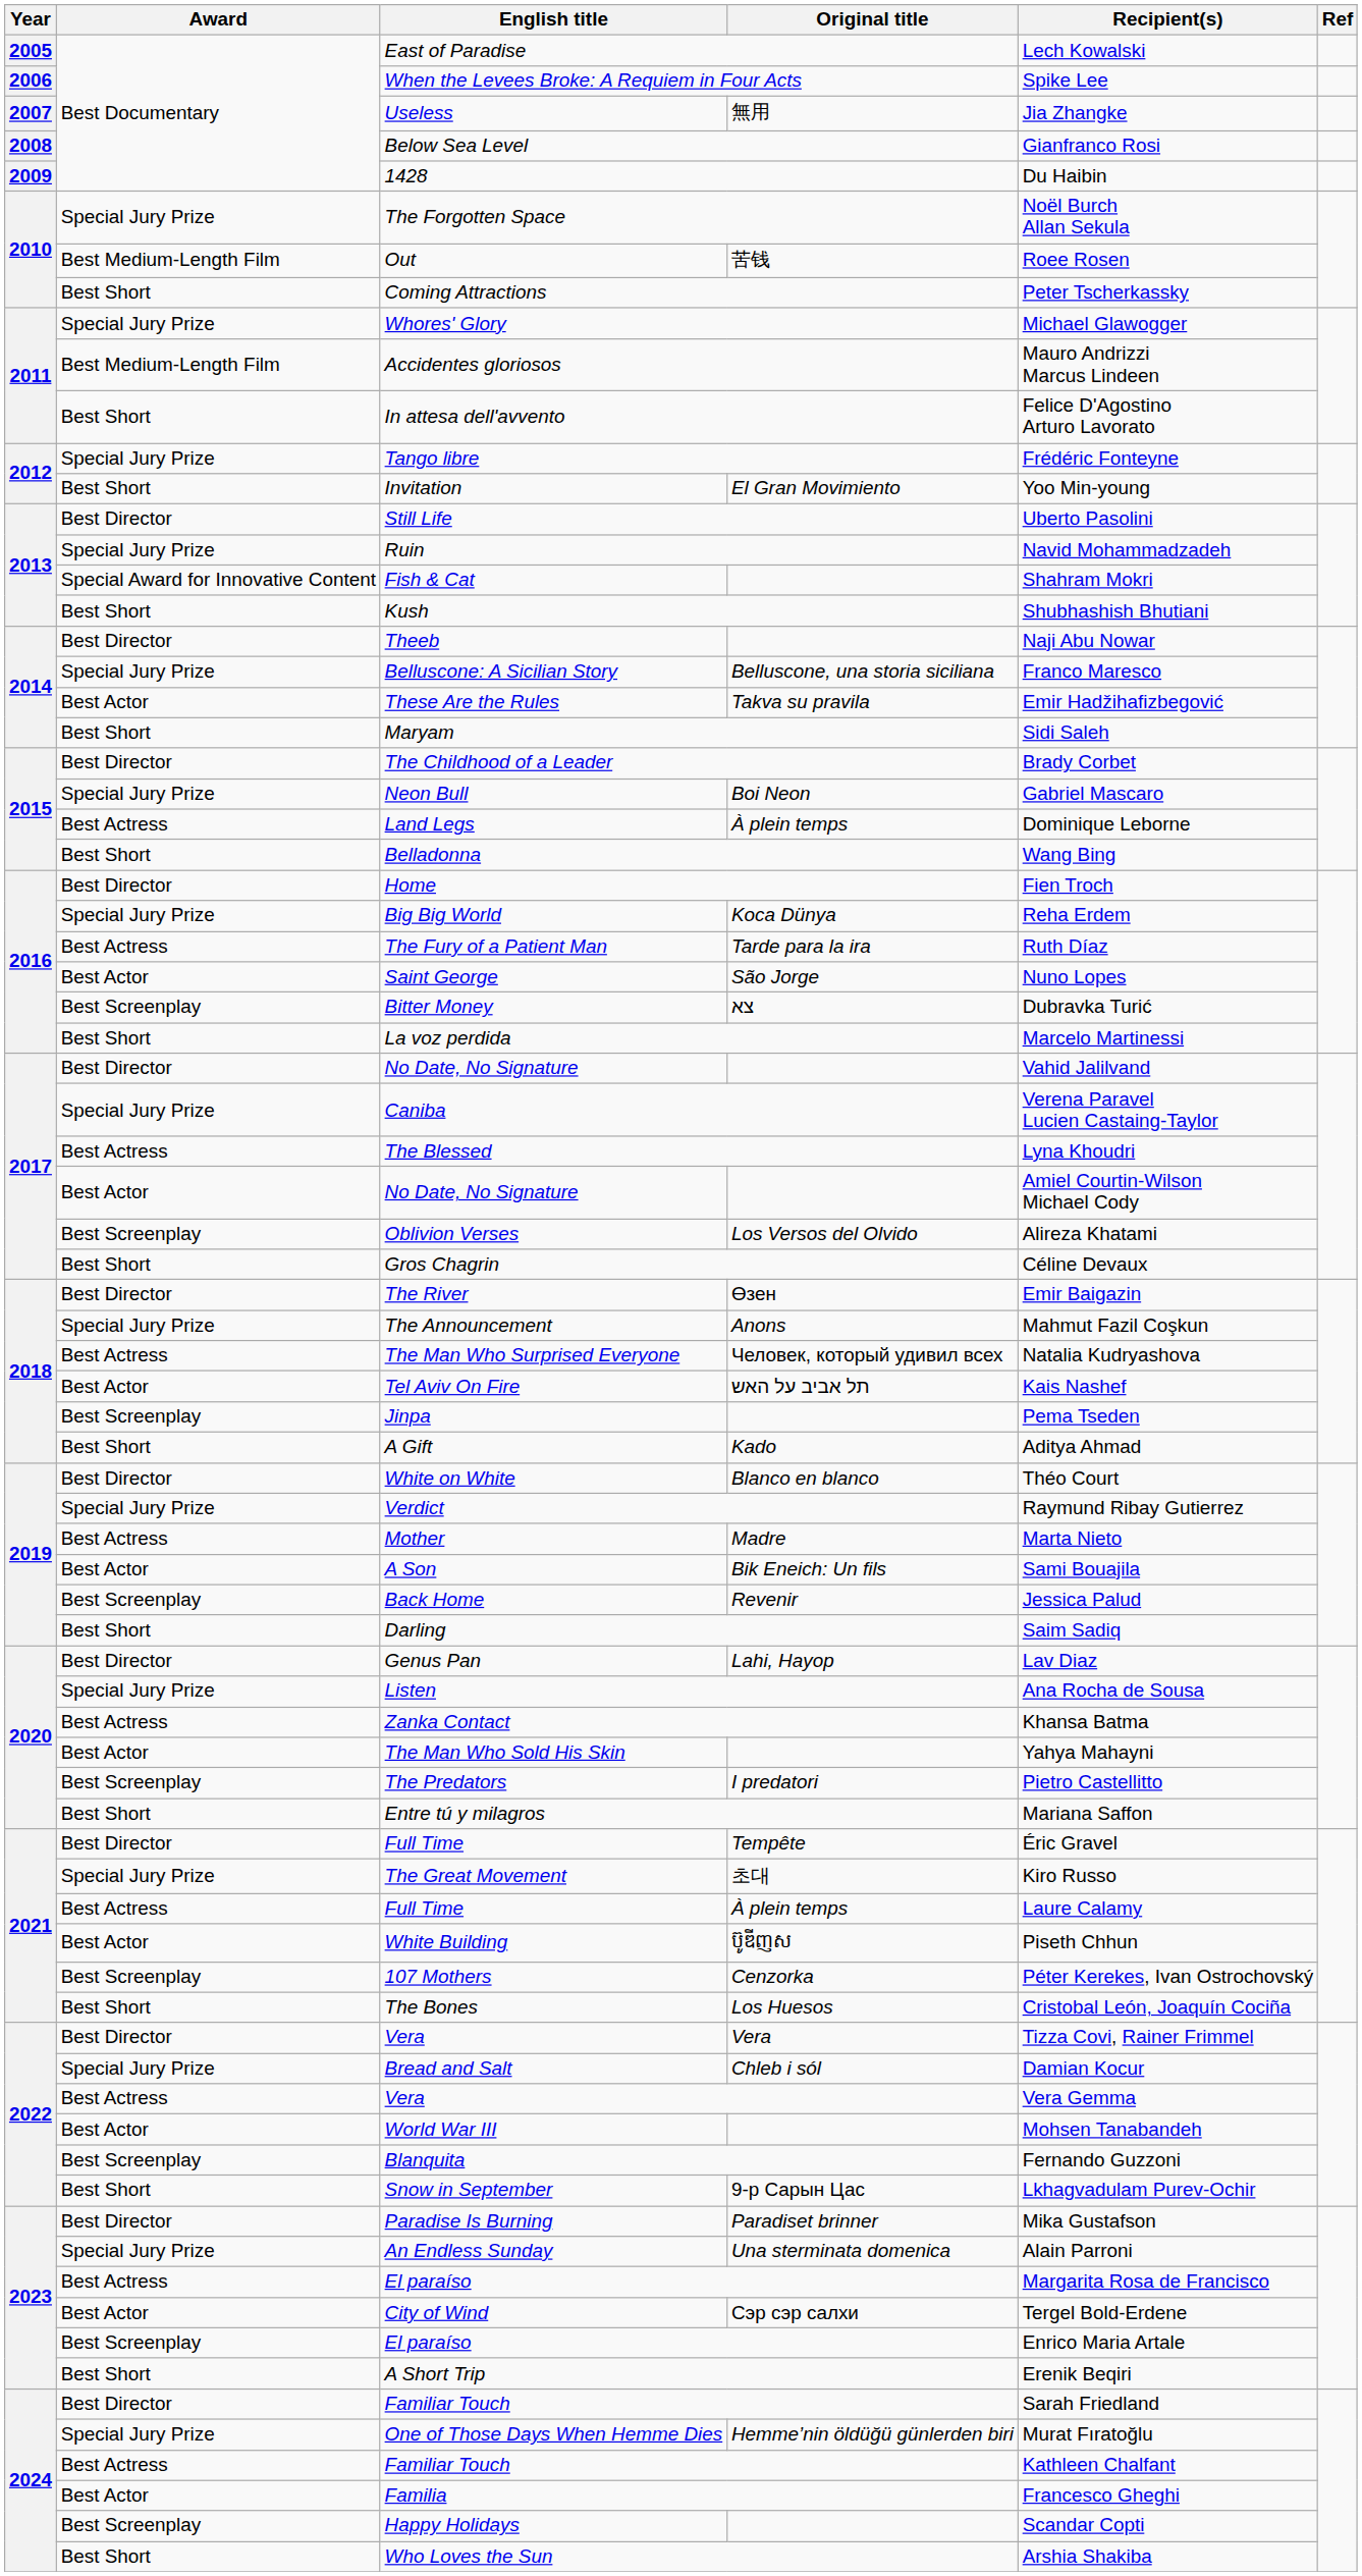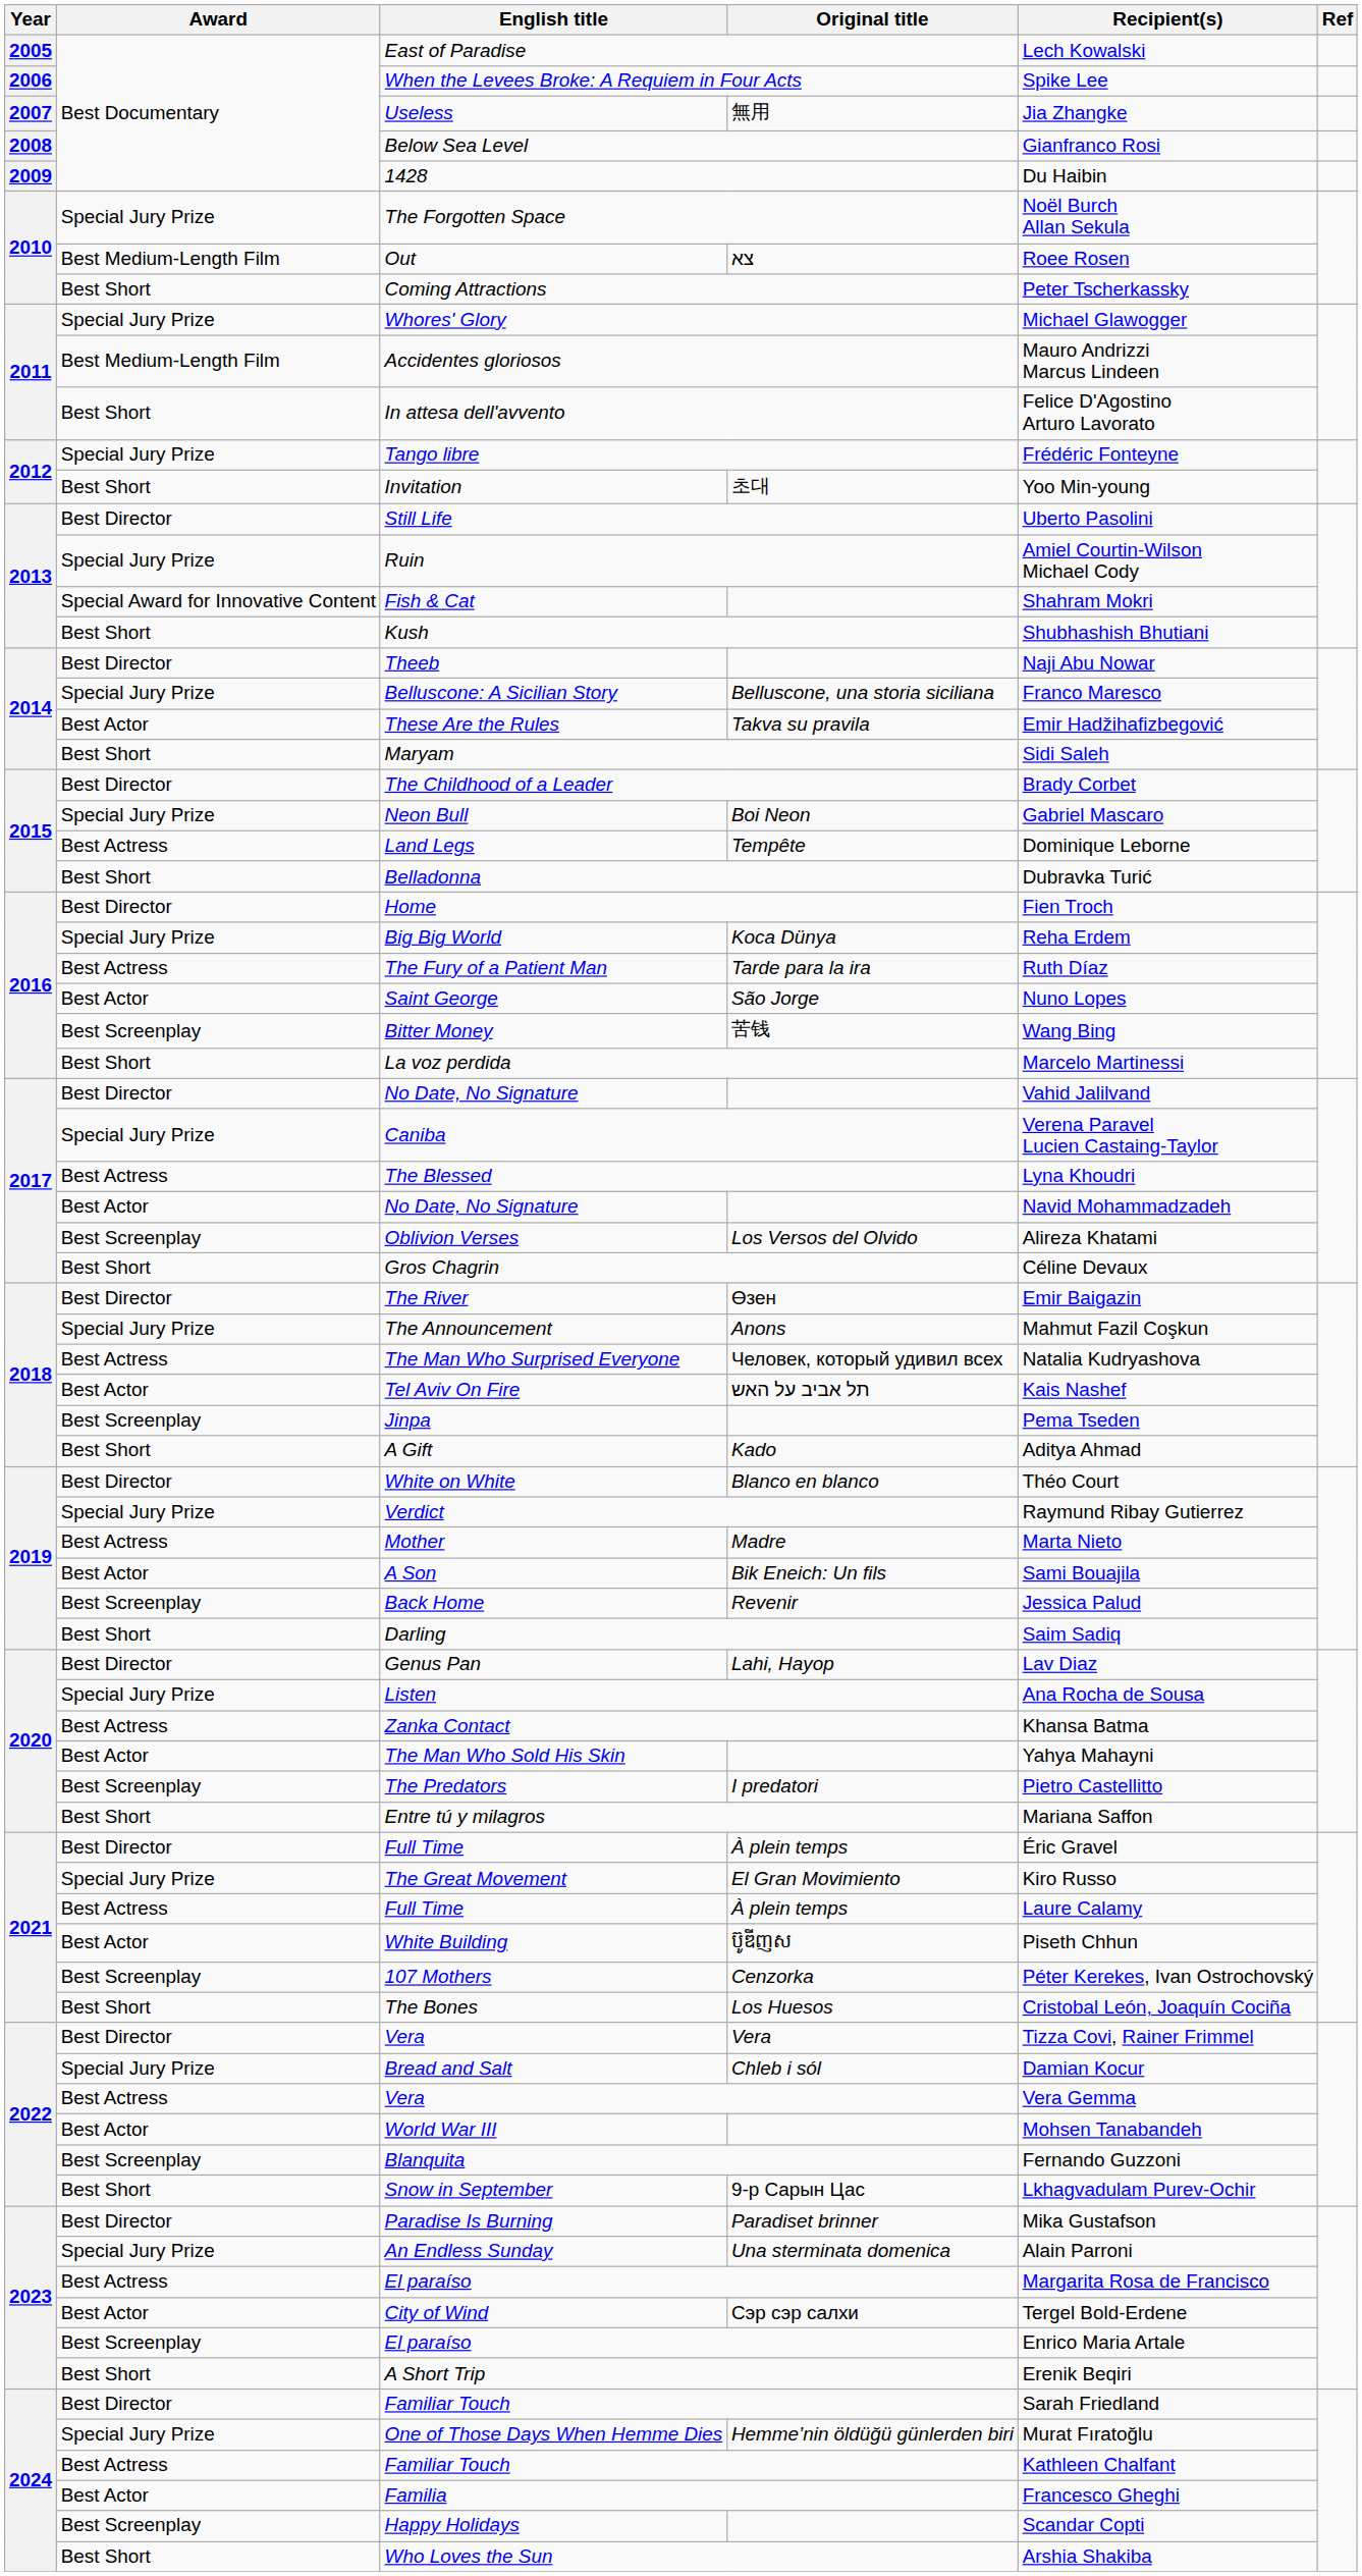Out | Original title: 苦钱 -> צא
Invitation | Original title: El Gran Movimiento -> 초대
Ruin | Recipient(s): Navid Mohammadzadeh -> Amiel Courtin-Wilson Michael Cody
Land Legs | Original title: À plein temps -> Tempête
Belladonna | Recipient(s): Wang Bing -> Dubravka Turić
Bitter Money | Original title: צא -> 苦钱
Bitter Money | Recipient(s): Dubravka Turić -> Wang Bing
Best Actor / No Date, No Signature | Recipient(s): Amiel Courtin-Wilson Michael Cody -> Navid Mohammadzadeh
Best Director / Full Time | Original title: Tempête -> À plein temps
The Great Movement | Original title: 초대 -> El Gran Movimiento
